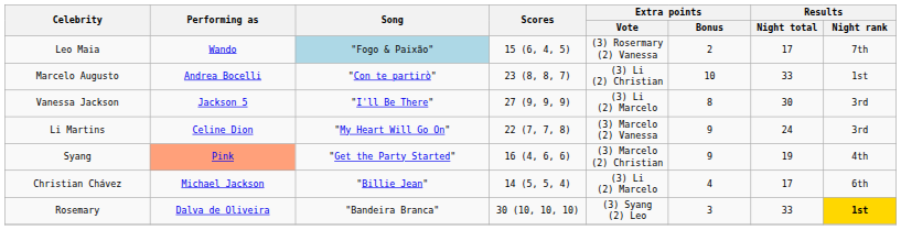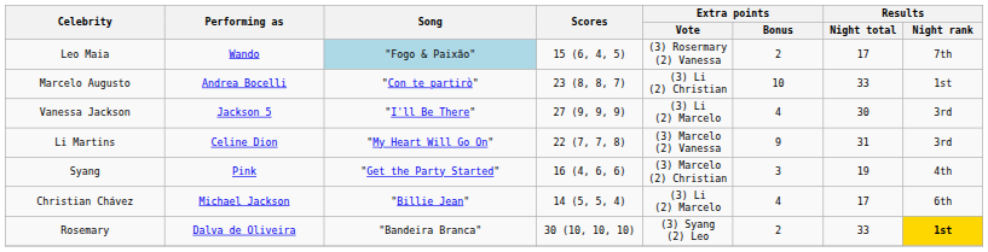Vanessa Jackson | Extra points / Bonus: 8 -> 4
Li Martins | Results / Night total: 24 -> 31
Syang | Performing as: lightsalmon background -> no background
Syang | Extra points / Bonus: 9 -> 3
Rosemary | Extra points / Bonus: 3 -> 2
